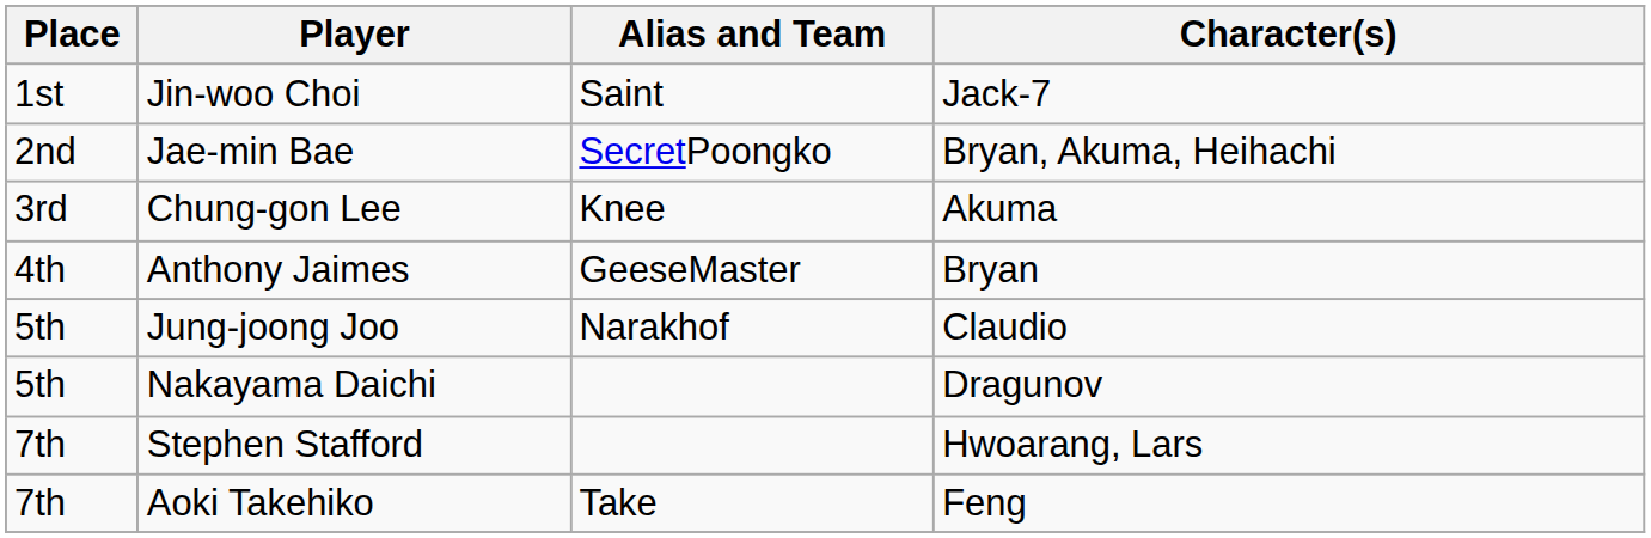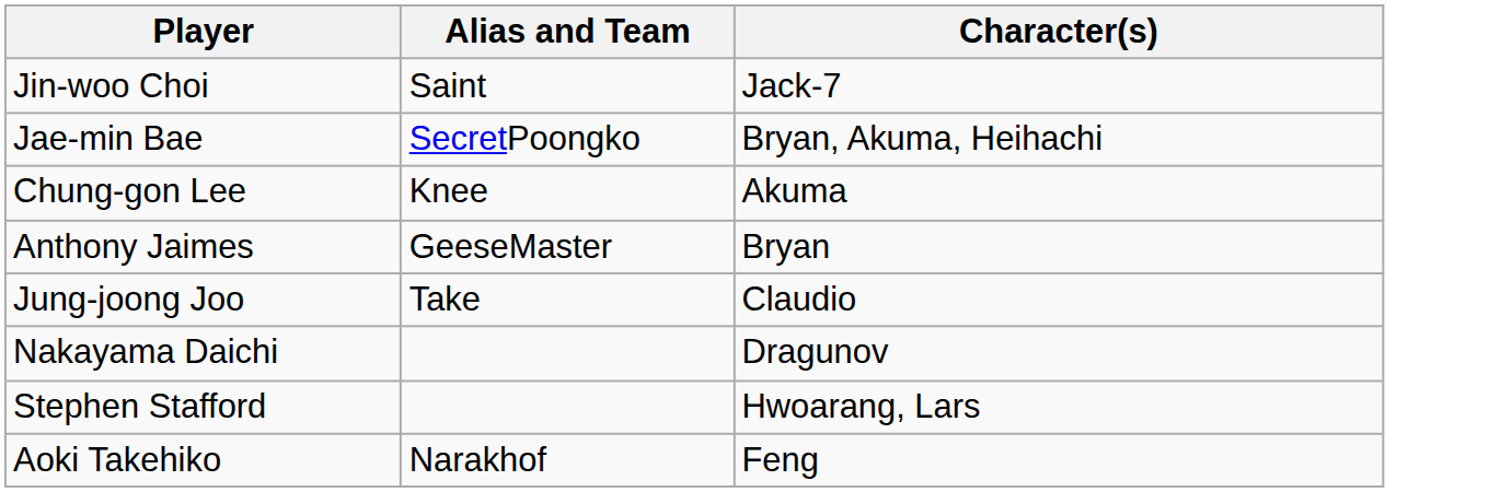- column: Place | 1st | 2nd | 3rd | 4th | 5th | 5th | 7th | 7th
Jung-joong Joo | Alias and Team: Narakhof -> Take
Aoki Takehiko | Alias and Team: Take -> Narakhof
